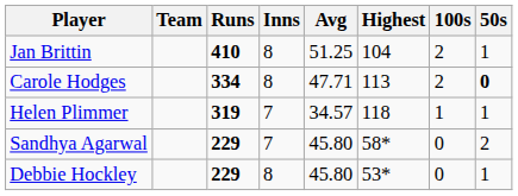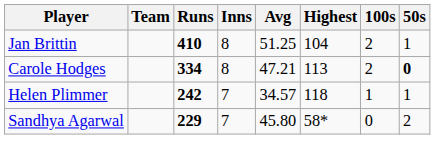Carole Hodges | Avg: 47.71 -> 47.21
Helen Plimmer | Runs: 319 -> 242
- row: Debbie Hockley | 229 | 8 | 45.80 | 53* | 0 | 1
